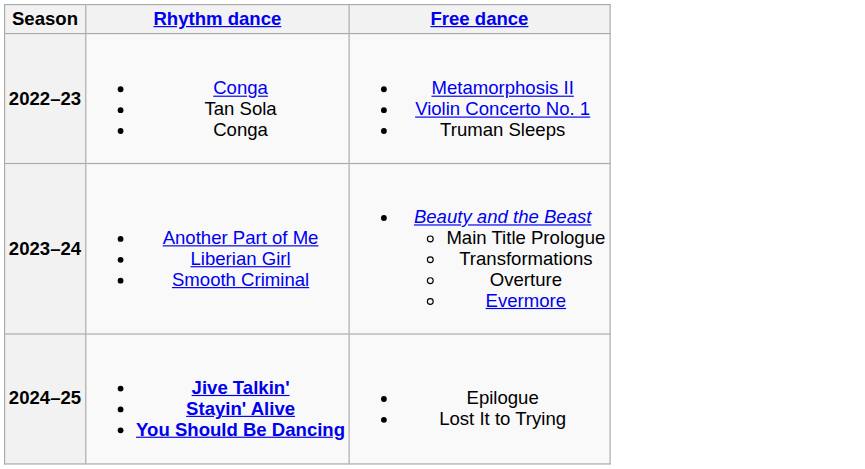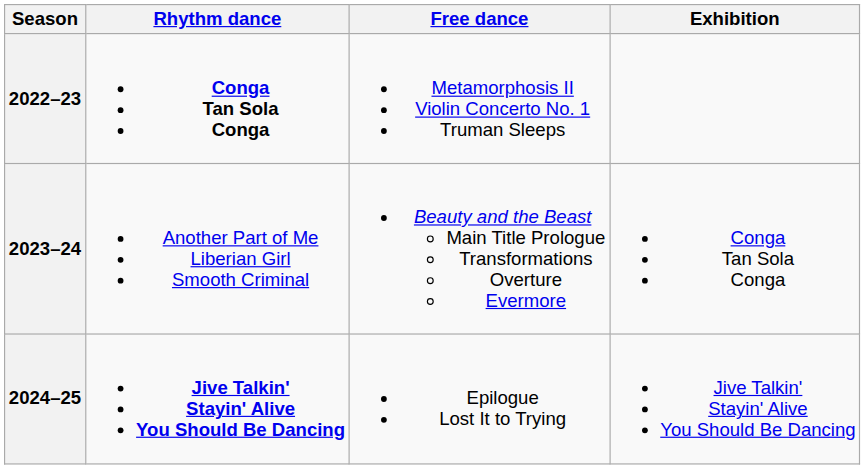+ column: Exhibition | Conga Tan Sola Conga | Jive Talkin' Stayin' Alive You Should Be Dancing
2022–23 | Rhythm dance: normal -> bold
